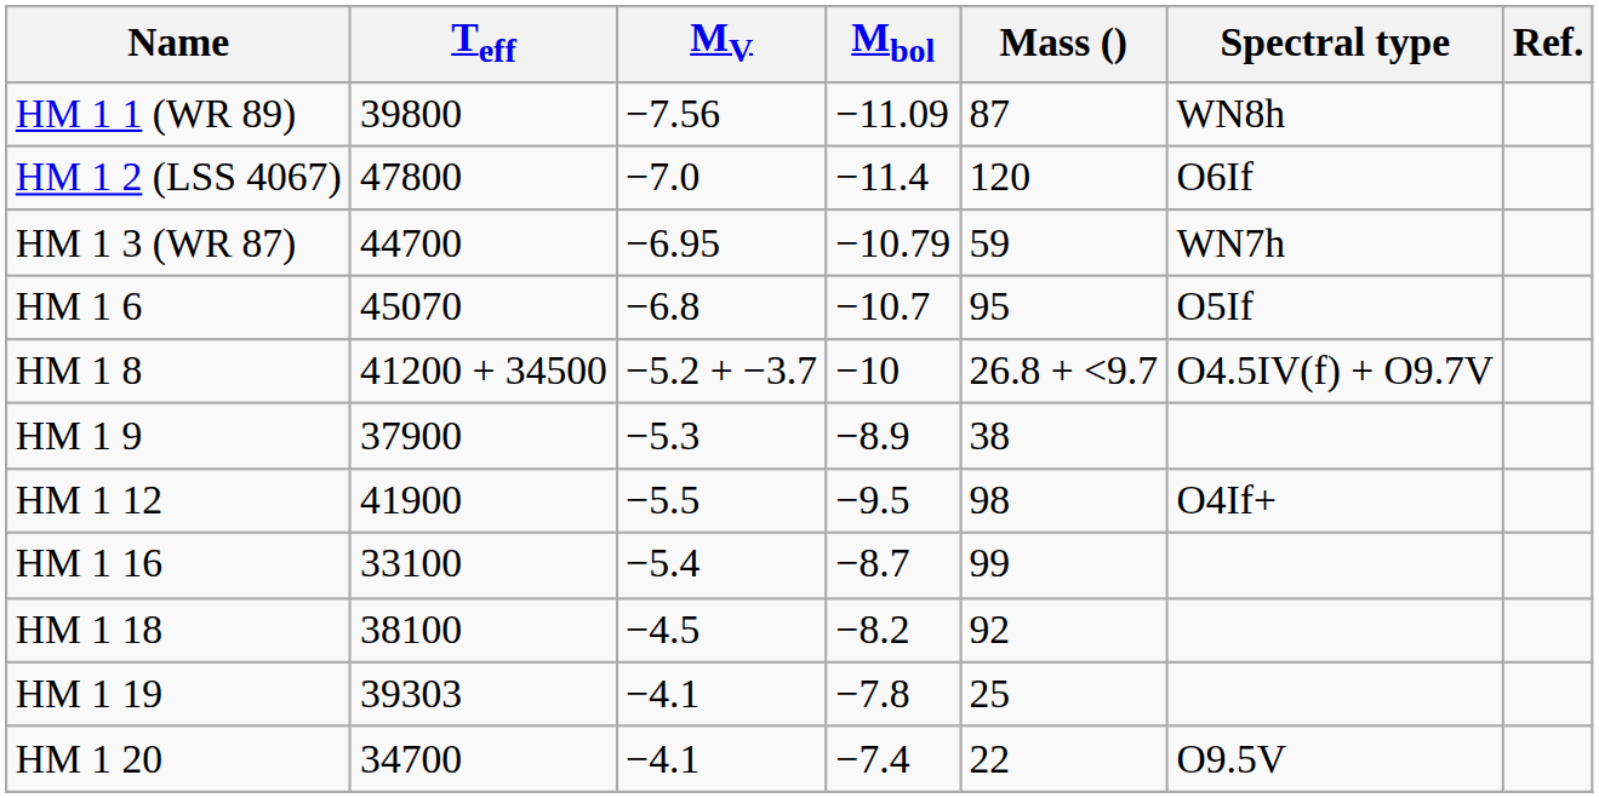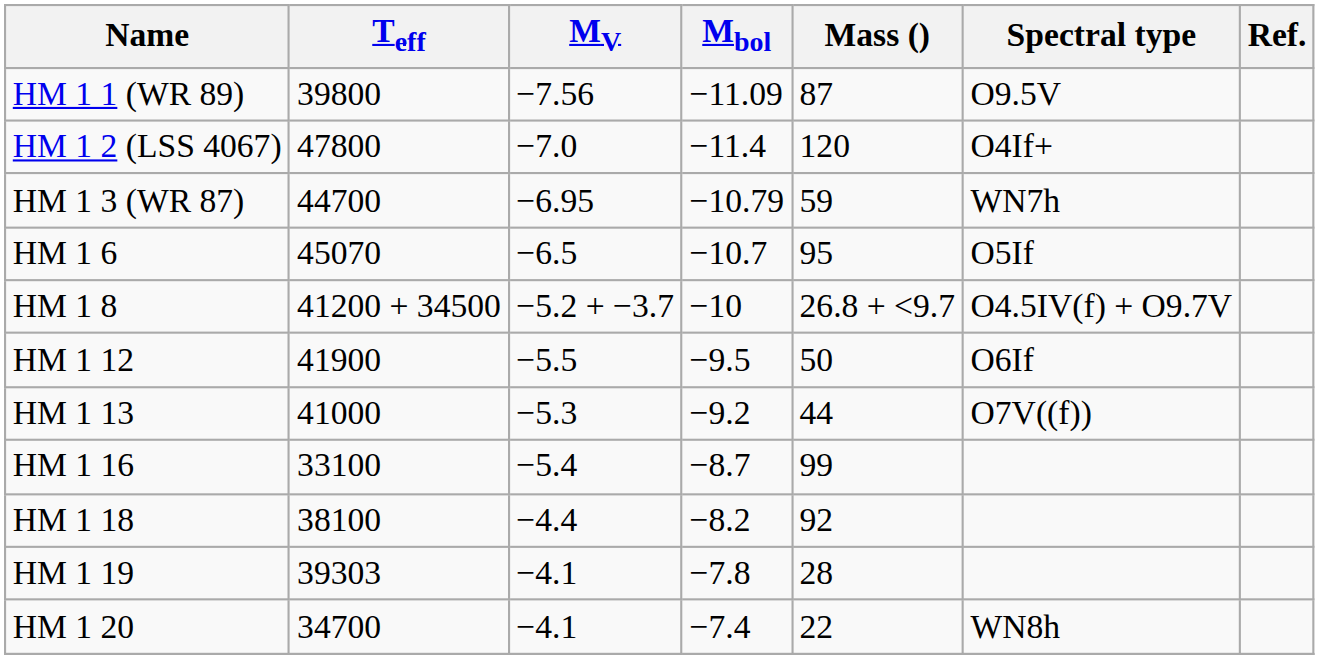HM 1 1 (WR 89) | Spectral type: WN8h -> O9.5V
HM 1 2 (LSS 4067) | Spectral type: O6If -> O4If+
HM 1 6 | MV: −6.8 -> −6.5
- row: HM 1 9 | 37900 | −5.3 | −8.9 | 38
HM 1 12 | Mass (): 98 -> 50
HM 1 12 | Spectral type: O4If+ -> O6If
+ row: HM 1 13 | 41000 | −5.3 | −9.2 | 44 | O7V((f))
HM 1 18 | MV: −4.5 -> −4.4
HM 1 19 | Mass (): 25 -> 28
HM 1 20 | Spectral type: O9.5V -> WN8h
